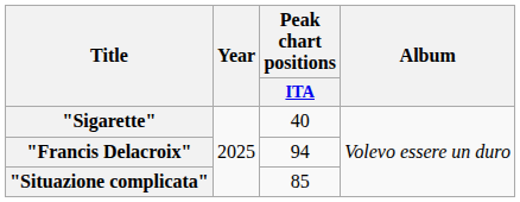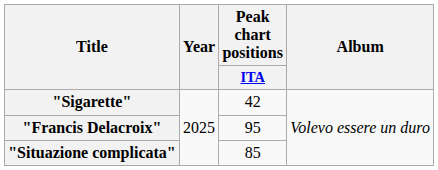"Sigarette" | Peak chart positions / ITA: 40 -> 42
"Francis Delacroix" | Peak chart positions / ITA: 94 -> 95
